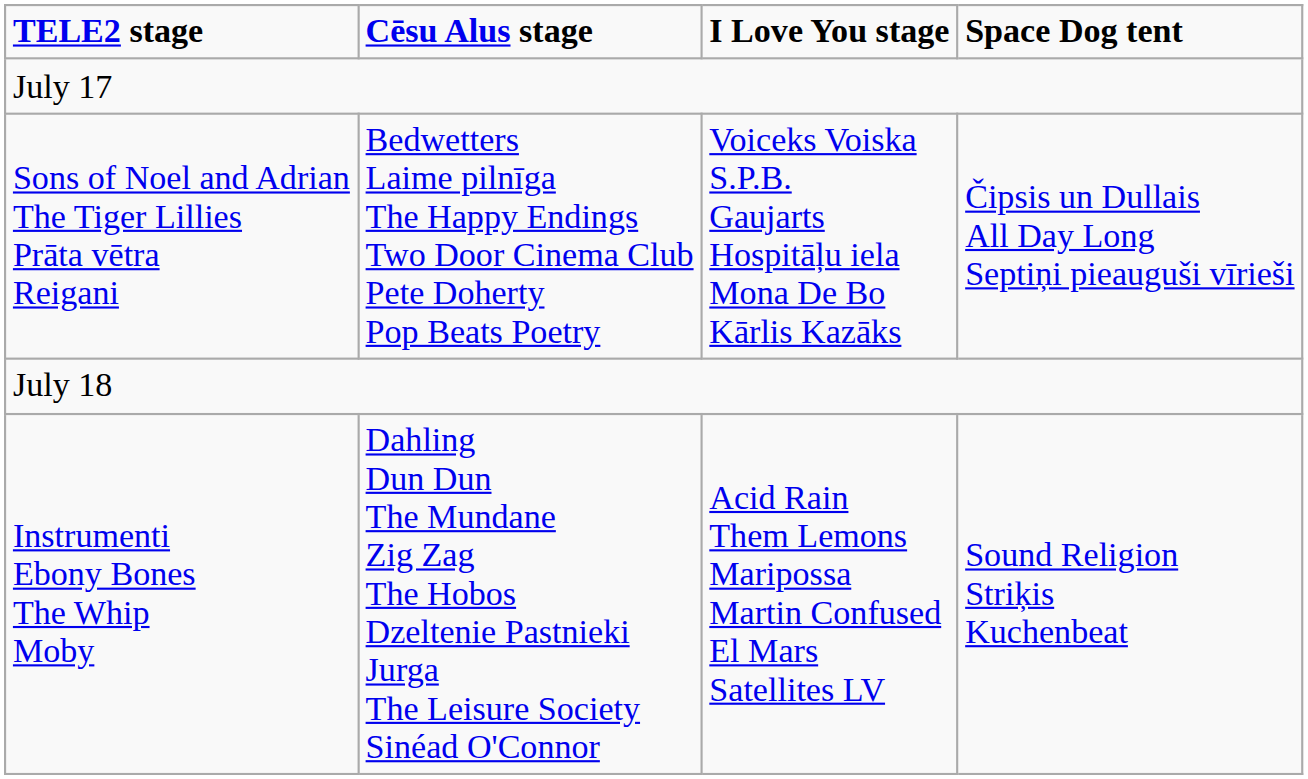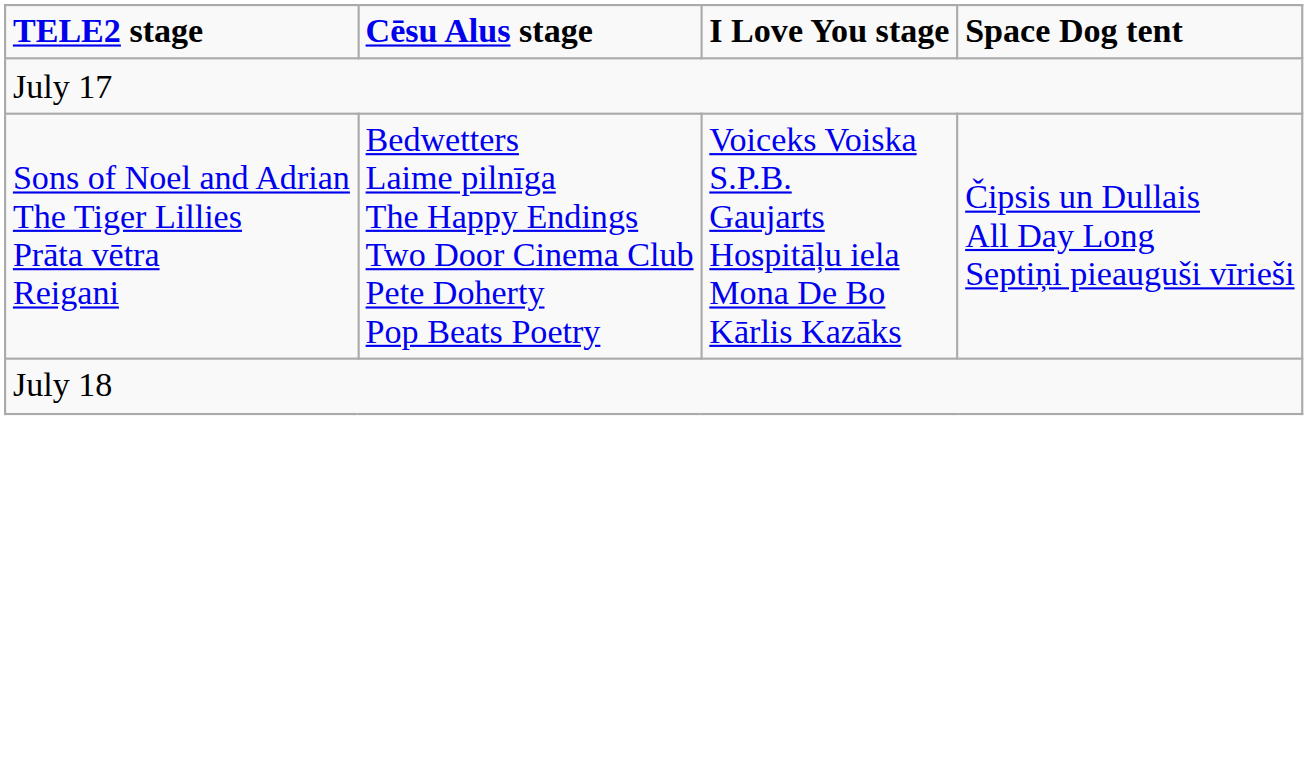- row: Instrumenti Ebony Bones The Whip Moby | Dahling Dun Dun The Mundane Zig Zag The Hobos Dzeltenie Pastnieki Jurga The Leisure Society Sinéad O'Connor | Acid Rain Them Lemons Maripossa Martin Confused El Mars Satellites LV | Sound Religion Striķis Kuchenbeat
